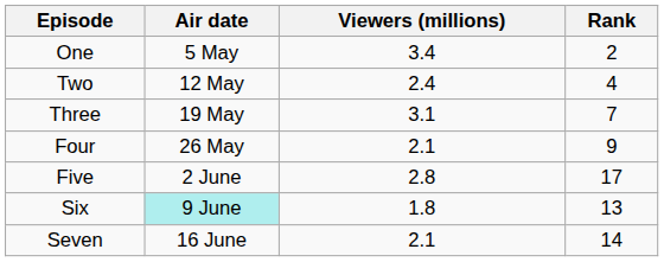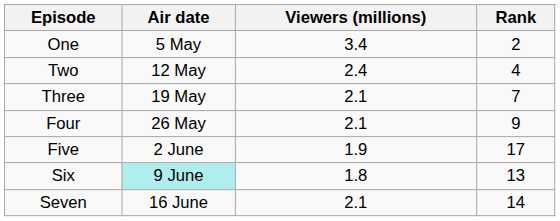Three | Viewers (millions): 3.1 -> 2.1
Five | Viewers (millions): 2.8 -> 1.9
